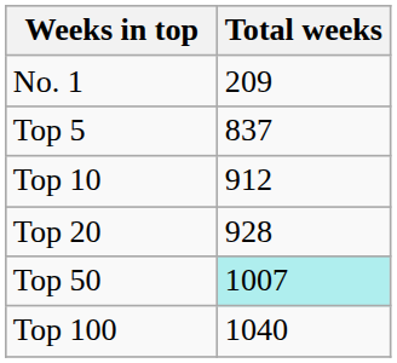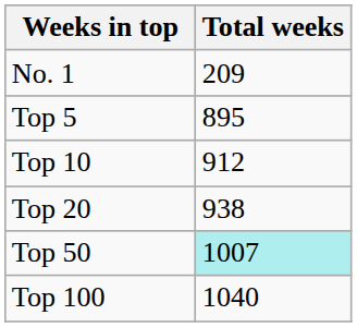Top 5 | Total weeks: 837 -> 895
Top 20 | Total weeks: 928 -> 938
